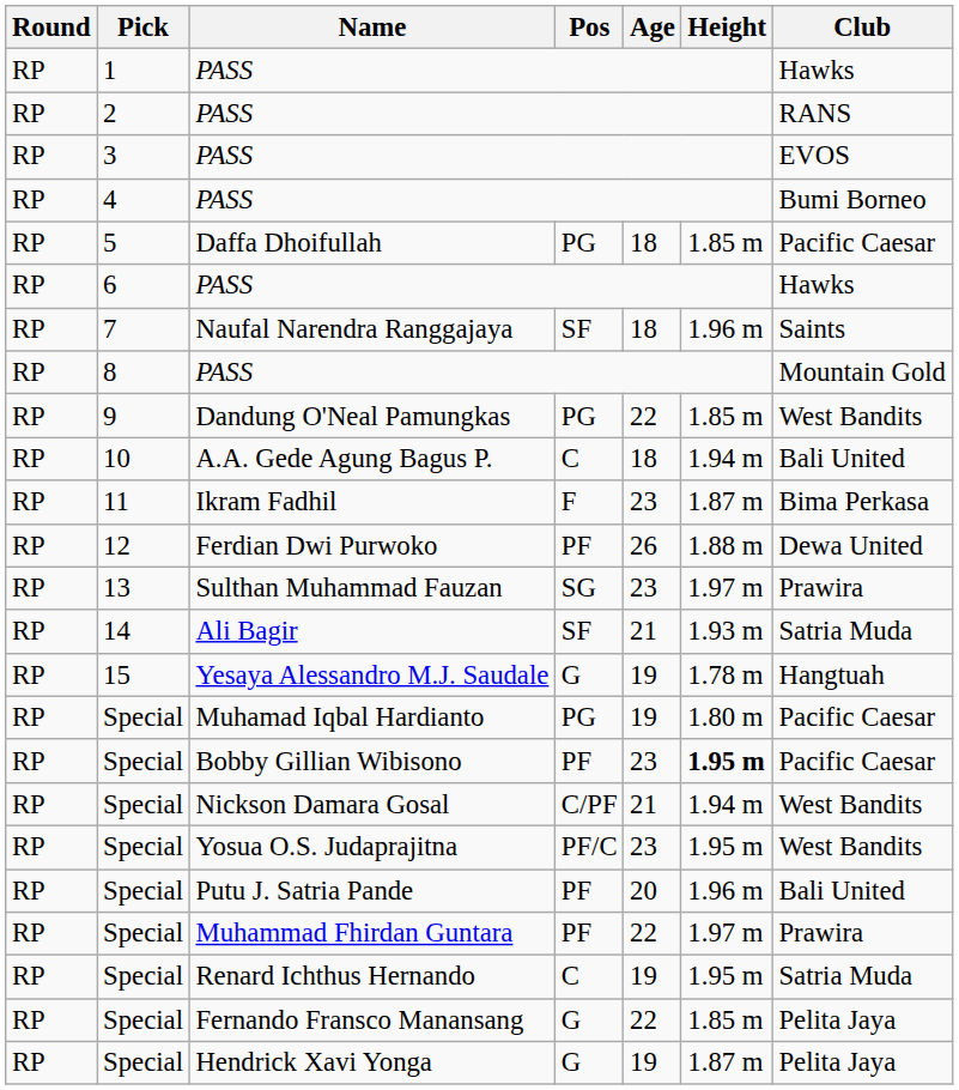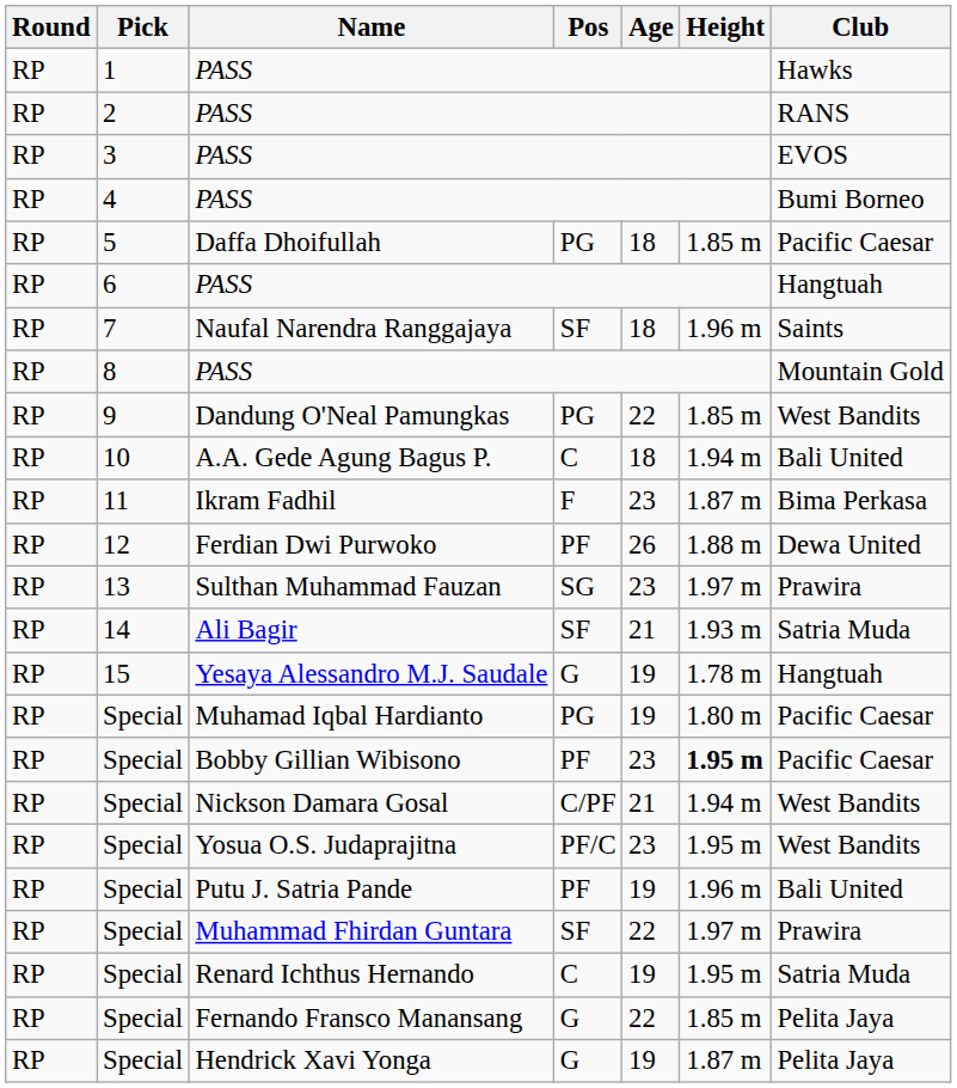6 / PASS | Club: Hawks -> Hangtuah
Putu J. Satria Pande | Age: 20 -> 19
Muhammad Fhirdan Guntara | Pos: PF -> SF
